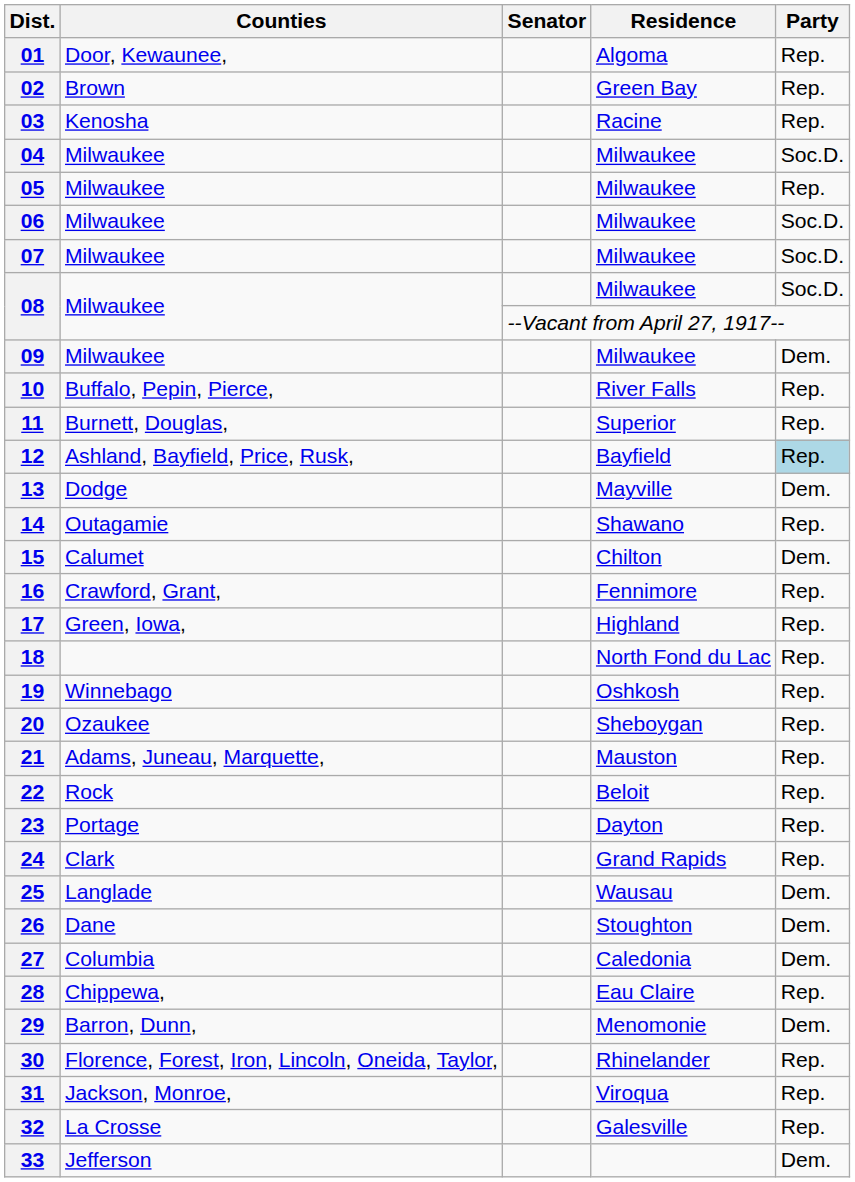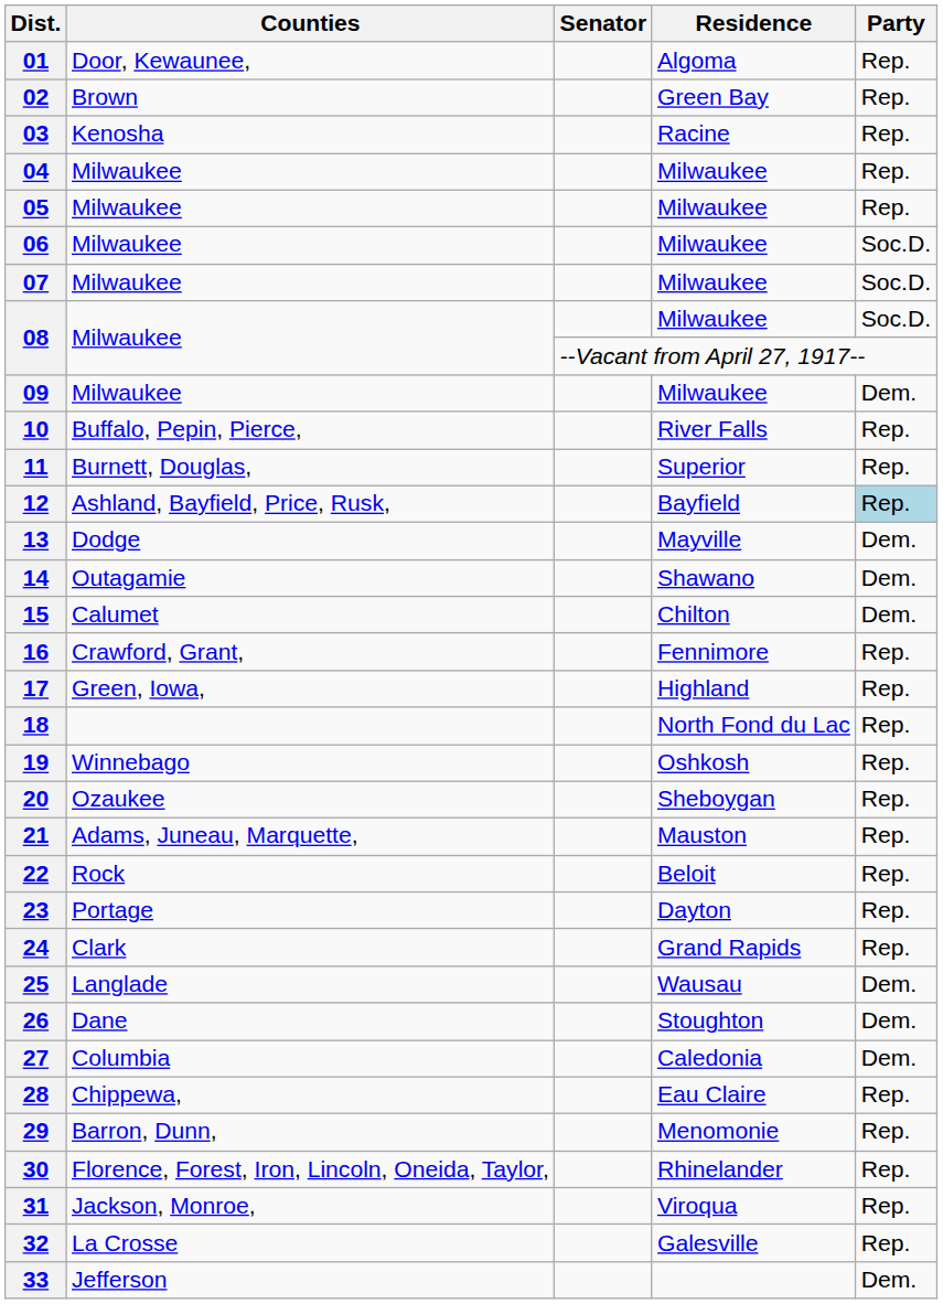04 | Party: Soc.D. -> Rep.
14 | Party: Rep. -> Dem.
29 | Party: Dem. -> Rep.
